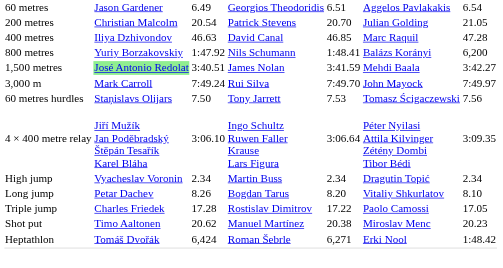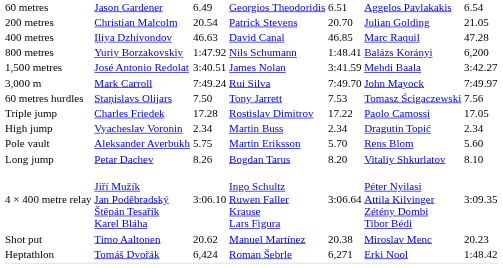1,500 metres | column 2: lightgreen background -> no background
rows swapped: 4 × 400 metre relay <-> Triple jump
+ row: Pole vault | Aleksander Averbukh | 5.75 | Martin Eriksson | 5.70 | Rens Blom | 5.60
